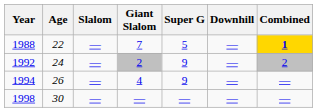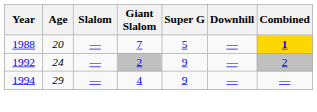1988 | Age: 22 -> 20
1994 | Age: 26 -> 29
- row: 1998 | 30 | — | — | — | — | —
